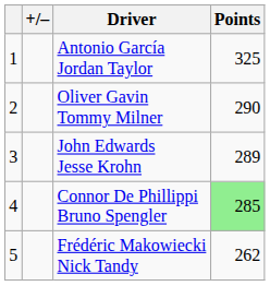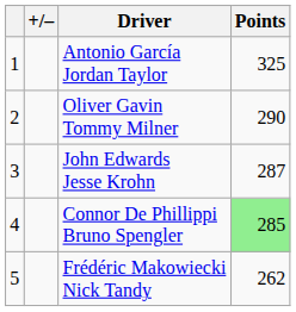John Edwards Jesse Krohn | Points: 289 -> 287
